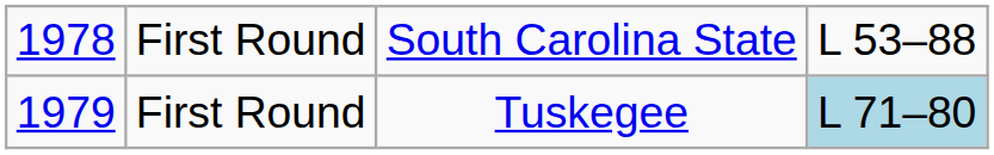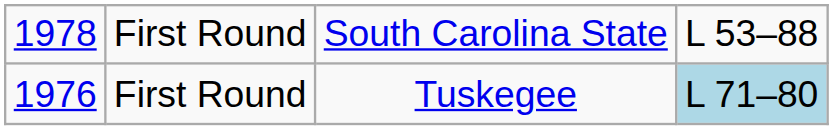First Round / Tuskegee | column 1: 1979 -> 1976
